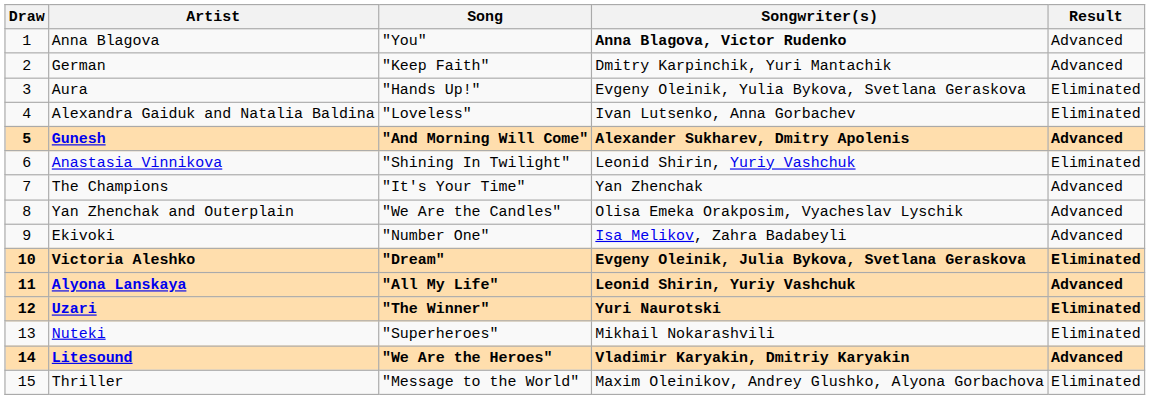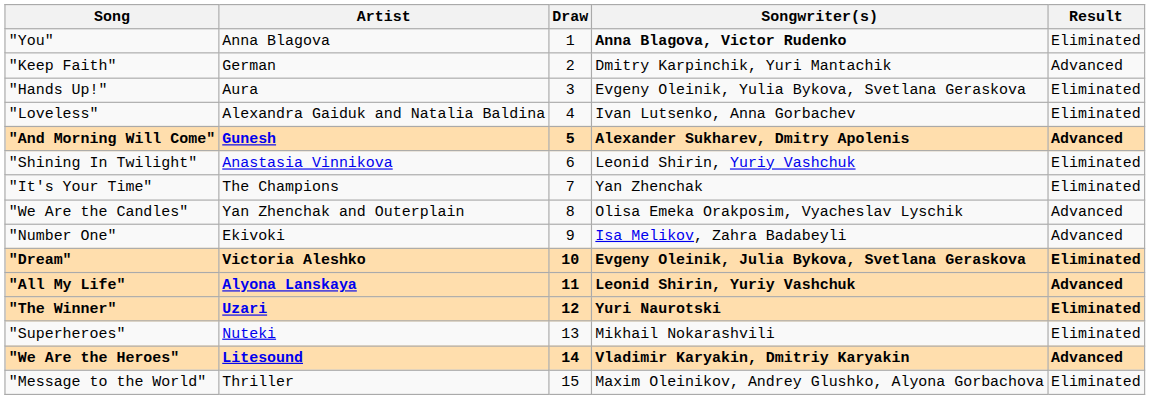columns swapped: Draw <-> Song
Anna Blagova | Result: Advanced -> Eliminated
The Champions | Result: Advanced -> Eliminated
